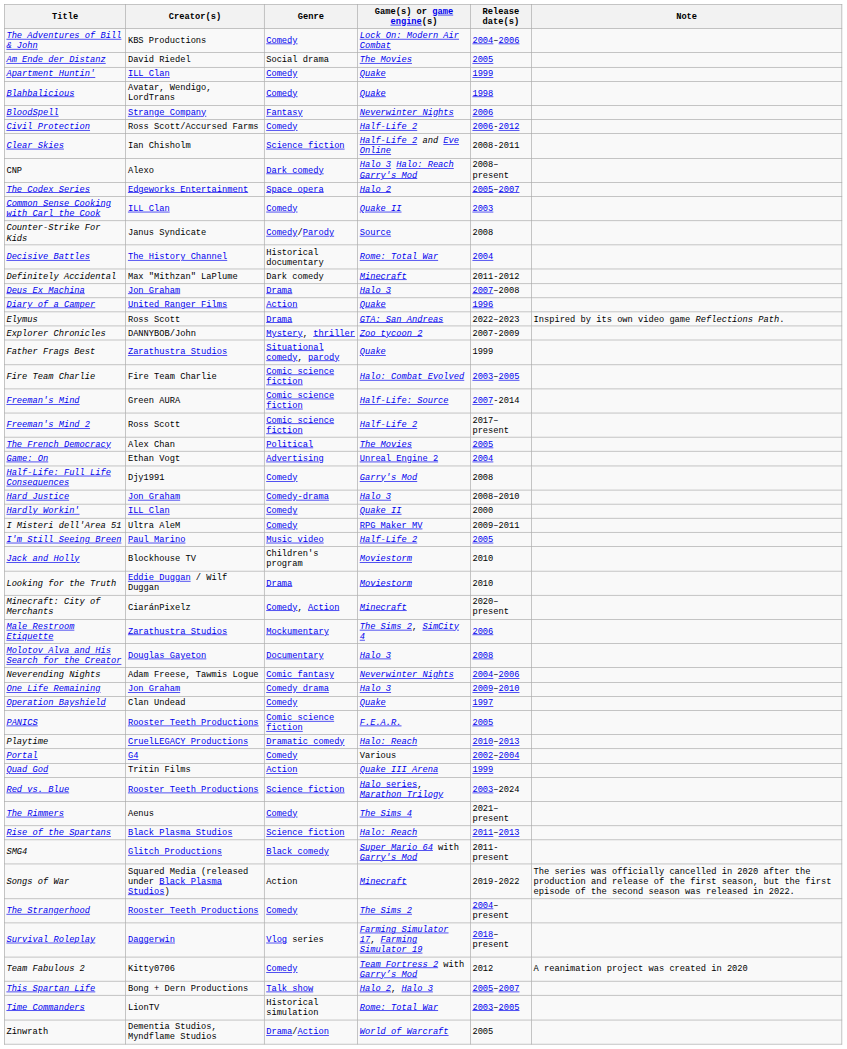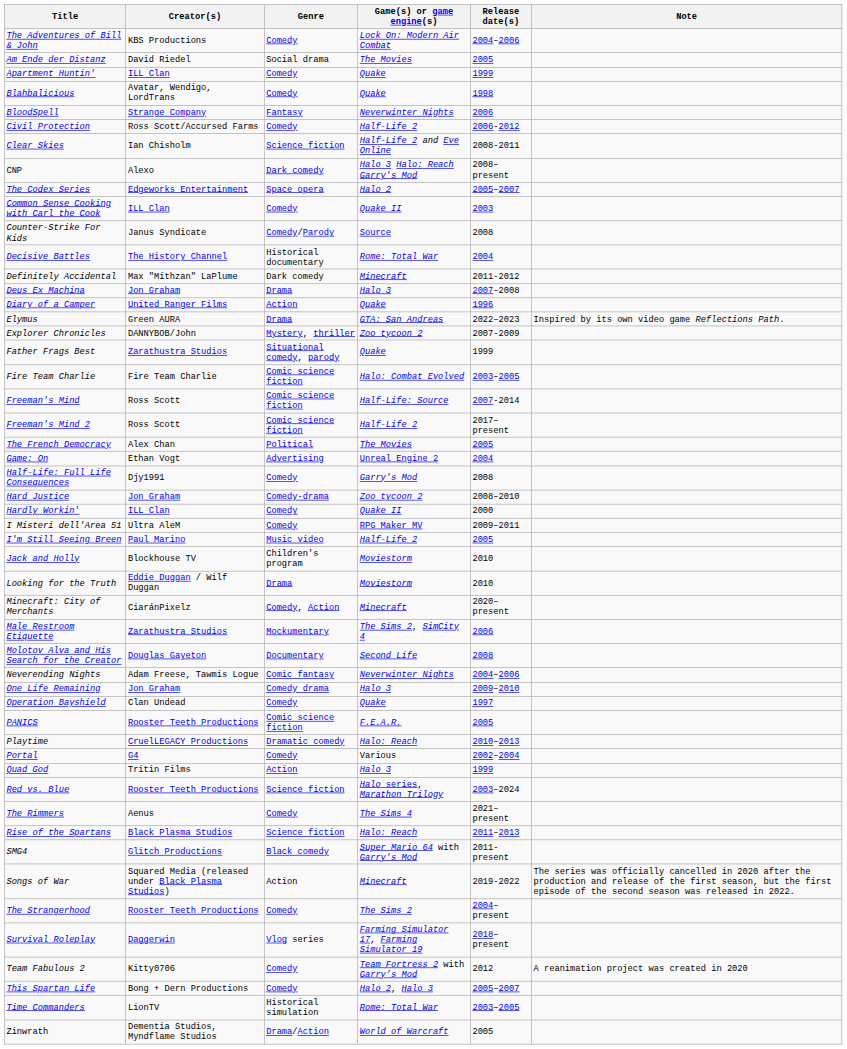Elymus | Creator(s): Ross Scott -> Green AURA
Freeman's Mind | Creator(s): Green AURA -> Ross Scott
Hard Justice | Game(s) or game engine(s): Halo 3 -> Zoo tycoon 2
Molotov Alva and His Search for the Creator | Game(s) or game engine(s): Halo 3 -> Second Life
Quad God | Game(s) or game engine(s): Quake III Arena -> Halo 3
This Spartan Life | Genre: Talk show -> Comedy
